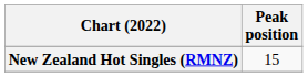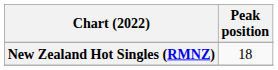New Zealand Hot Singles (RMNZ) | Peak position: 15 -> 18
